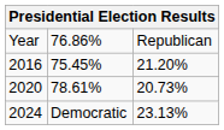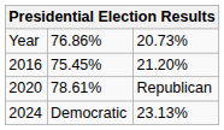Year | column 3: Republican -> 20.73%
2020 | column 3: 20.73% -> Republican
